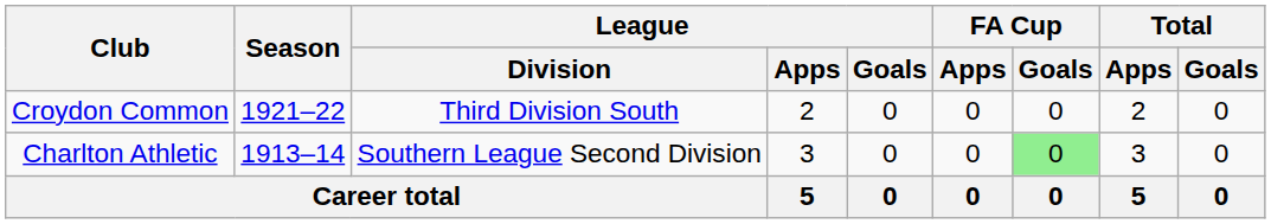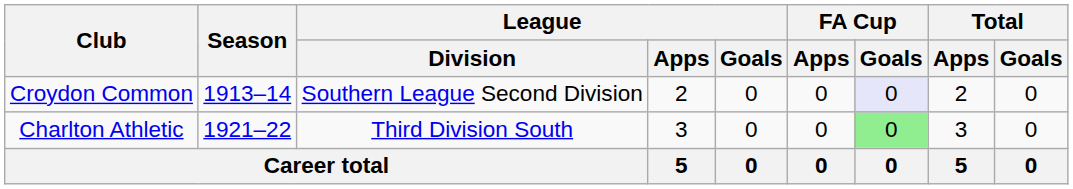Croydon Common | Season: 1921–22 -> 1913–14
Croydon Common | League / Division: Third Division South -> Southern League Second Division
Croydon Common | FA Cup / Goals: no background -> lavender background
Charlton Athletic | Season: 1913–14 -> 1921–22
Charlton Athletic | League / Division: Southern League Second Division -> Third Division South
